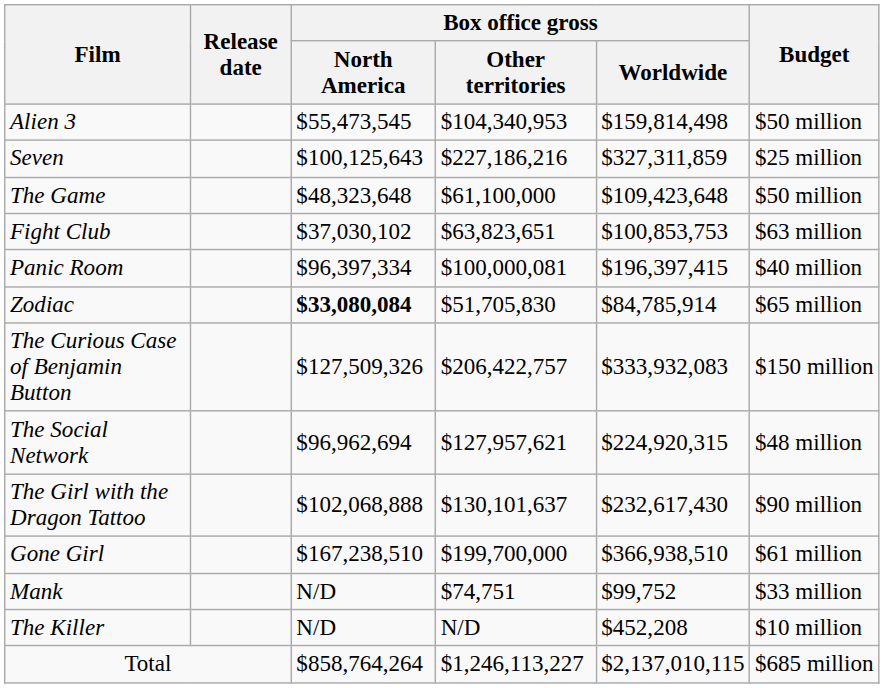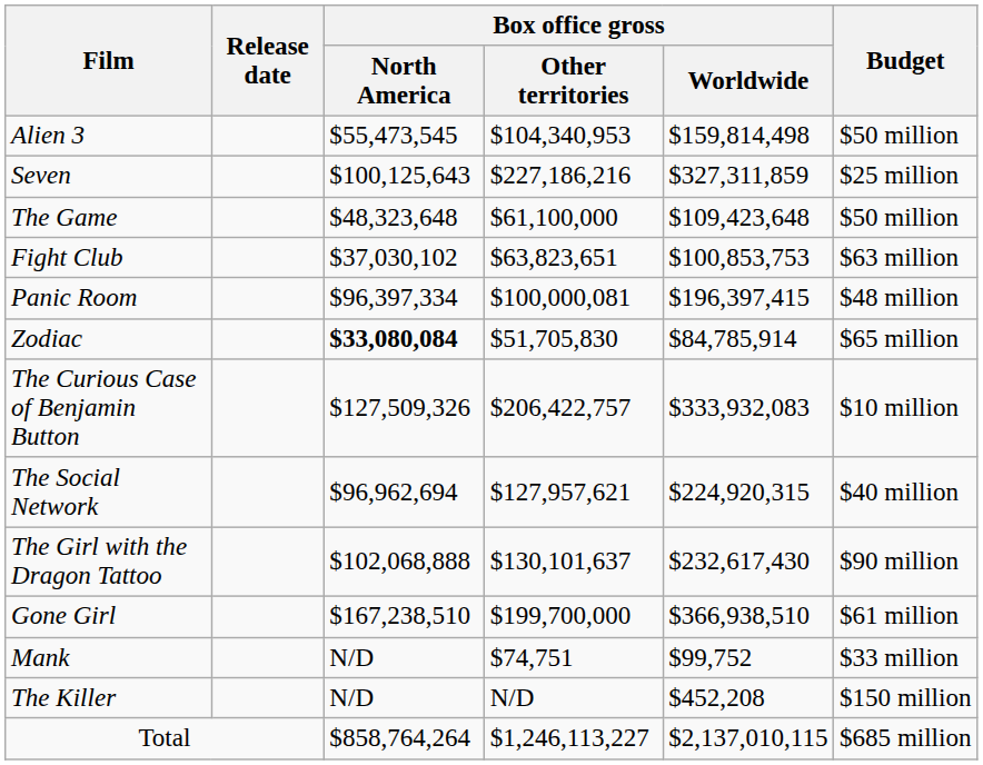Panic Room | Budget: $40 million -> $48 million
The Curious Case of Benjamin Button | Budget: $150 million -> $10 million
The Social Network | Budget: $48 million -> $40 million
The Killer | Budget: $10 million -> $150 million
